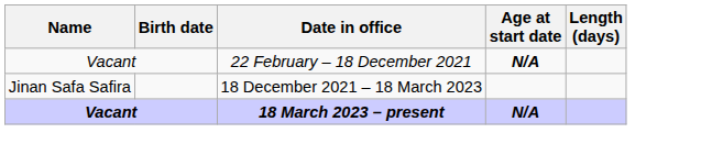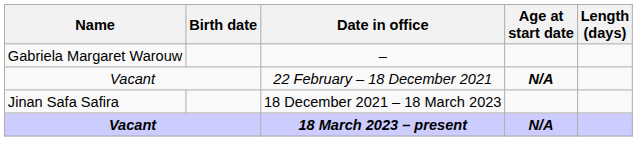+ row: Gabriela Margaret Warouw | –
